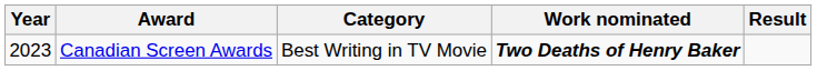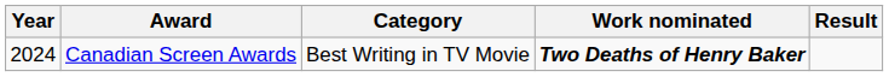Canadian Screen Awards | Year: 2023 -> 2024
